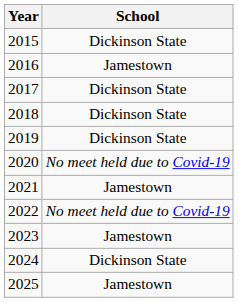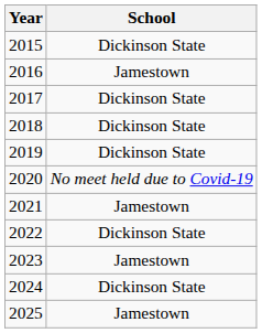2022 | School: No meet held due to Covid-19 -> Dickinson State
